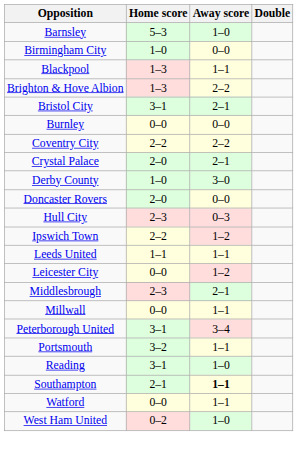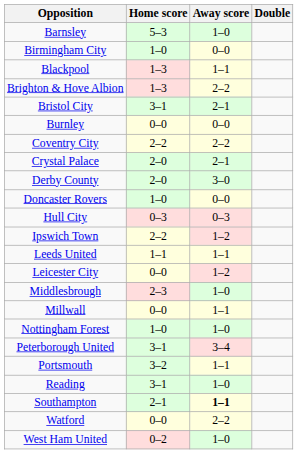Derby County | Home score: 1–0 -> 2–0
Doncaster Rovers | Home score: 2–0 -> 1–0
Hull City | Home score: 2–3 -> 0–3
Middlesbrough | Away score: 2–1 -> 1–0
+ row: Nottingham Forest | 1–0 | 1–0
Watford | Away score: 1–1 -> 2–2
